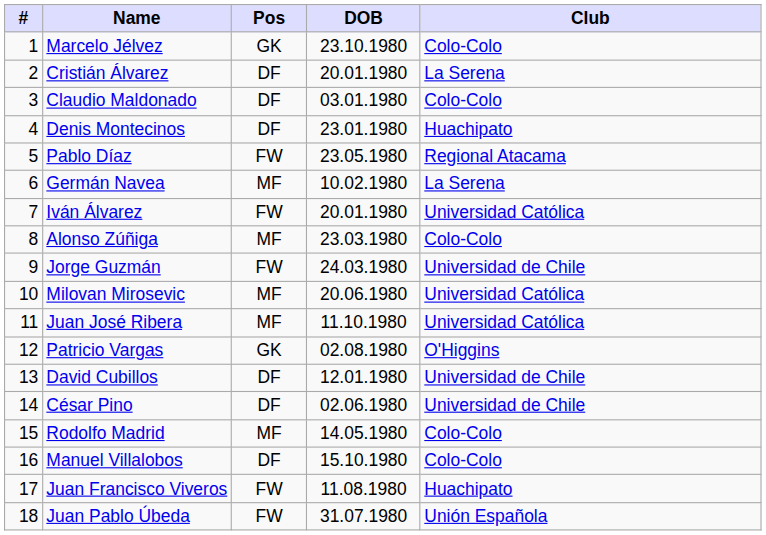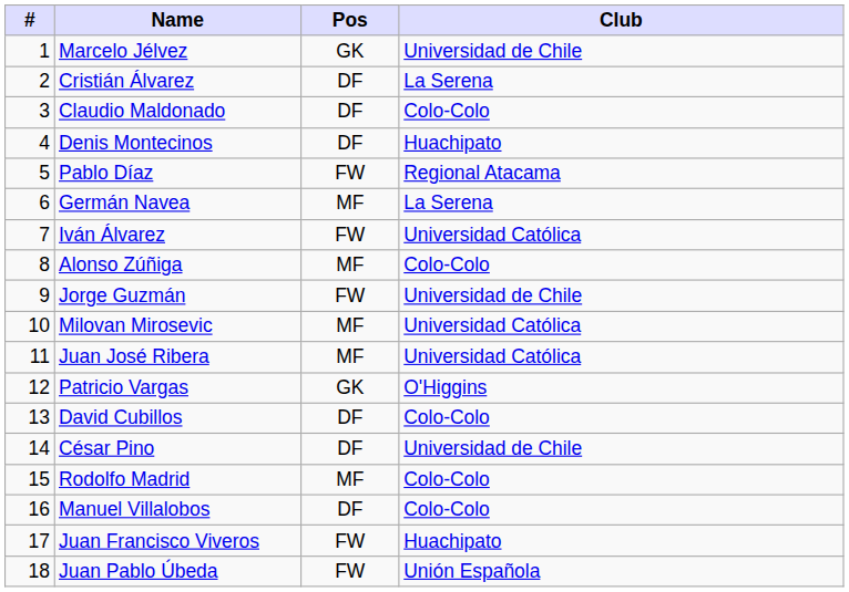- column: DOB | 23.10.1980 | 20.01.1980 | 03.01.1980 | 23.01.1980 | 23.05.1980 | 10.02.1980 | 20.01.1980 | 23.03.1980 | 24.03.1980 | 20.06.1980 | 11.10.1980 | 02.08.1980 | 12.01.1980 | 02.06.1980 | 14.05.1980 | 15.10.1980 | 11.08.1980 | 31.07.1980
Marcelo Jélvez | Club: Colo-Colo -> Universidad de Chile
David Cubillos | Club: Universidad de Chile -> Colo-Colo
